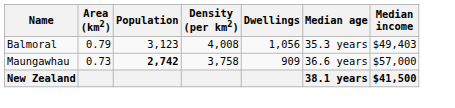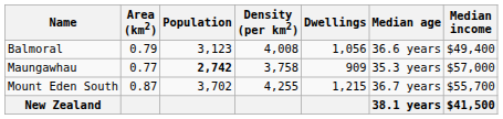Balmoral | Median age: 35.3 years -> 36.6 years
Balmoral | Median income: $49,403 -> $49,400
Maungawhau | Area (km2): 0.73 -> 0.77
Maungawhau | Median age: 36.6 years -> 35.3 years
+ row: Mount Eden South | 0.87 | 3,702 | 4,255 | 1,215 | 36.7 years | $55,700
